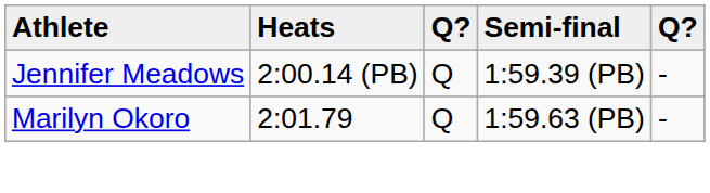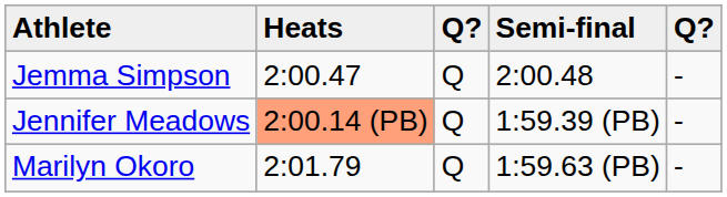+ row: Jemma Simpson | 2:00.47 | Q | 2:00.48 | -
Jennifer Meadows | Heats: no background -> lightsalmon background
